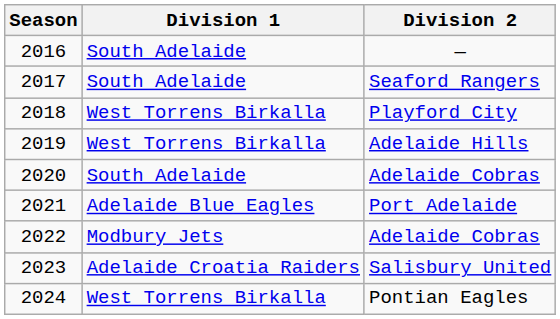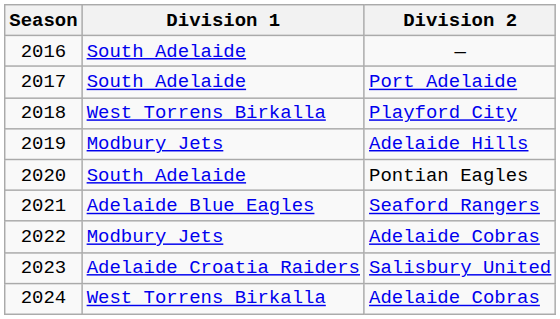2017 | Division 2: Seaford Rangers -> Port Adelaide
2019 | Division 1: West Torrens Birkalla -> Modbury Jets
2020 | Division 2: Adelaide Cobras -> Pontian Eagles
2021 | Division 2: Port Adelaide -> Seaford Rangers
2024 | Division 2: Pontian Eagles -> Adelaide Cobras
